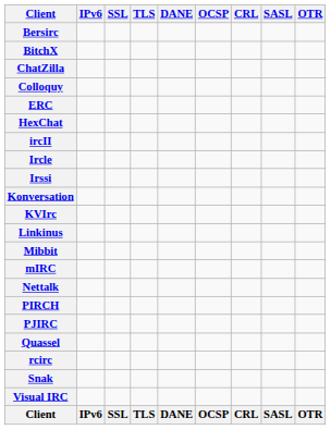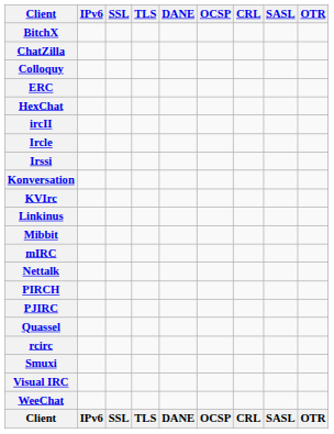- row: Bersirc
+ row: Smuxi
- row: Snak
+ row: WeeChat
